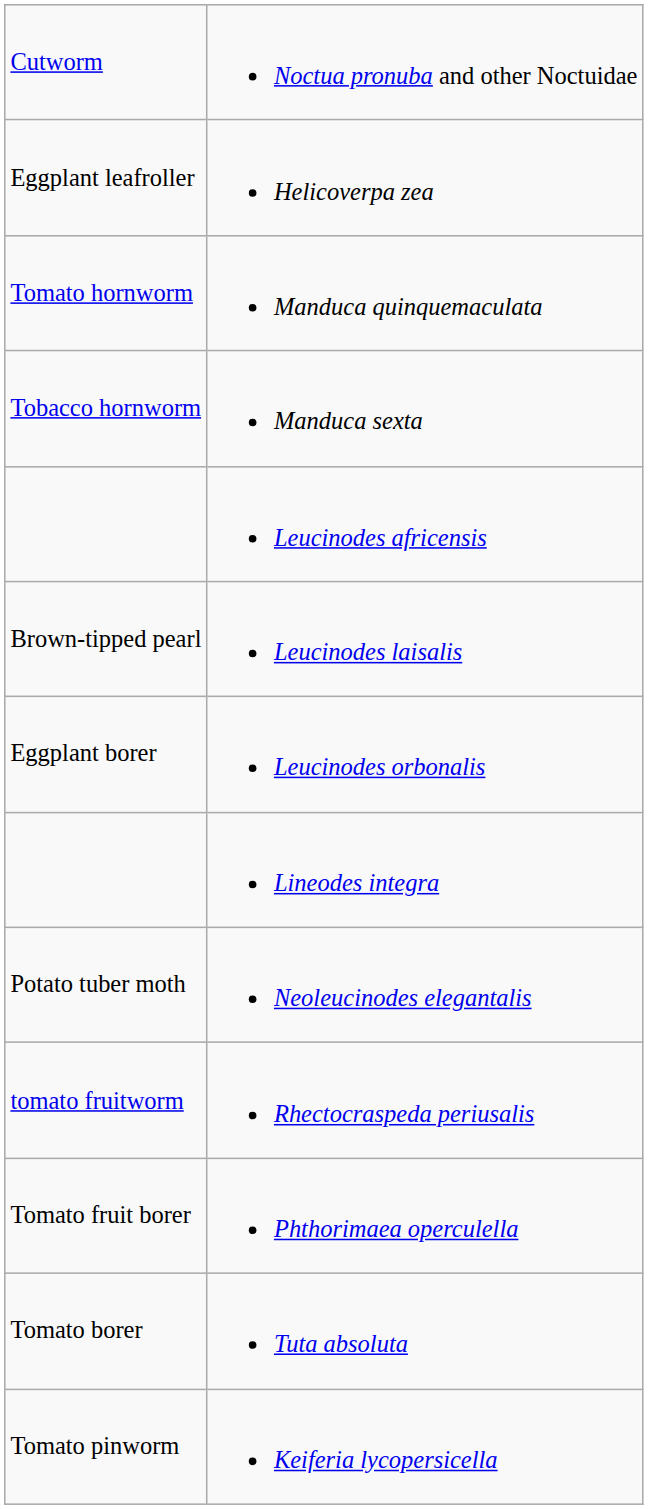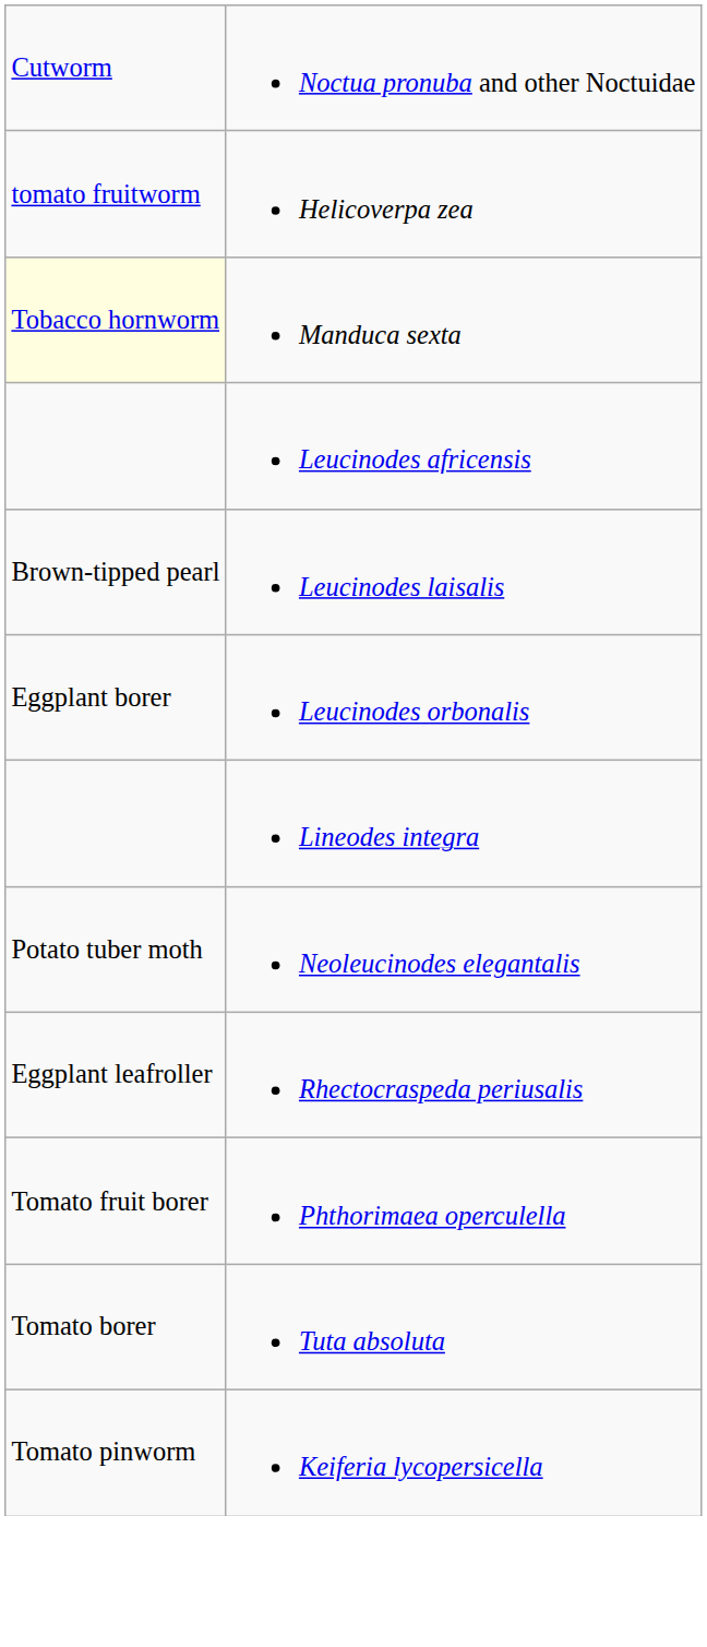Helicoverpa zea | column 1: Eggplant leafroller -> tomato fruitworm
- row: Tomato hornworm | Manduca quinquemaculata
Manduca sexta | column 1: no background -> lightyellow background
Rhectocraspeda periusalis | column 1: tomato fruitworm -> Eggplant leafroller
